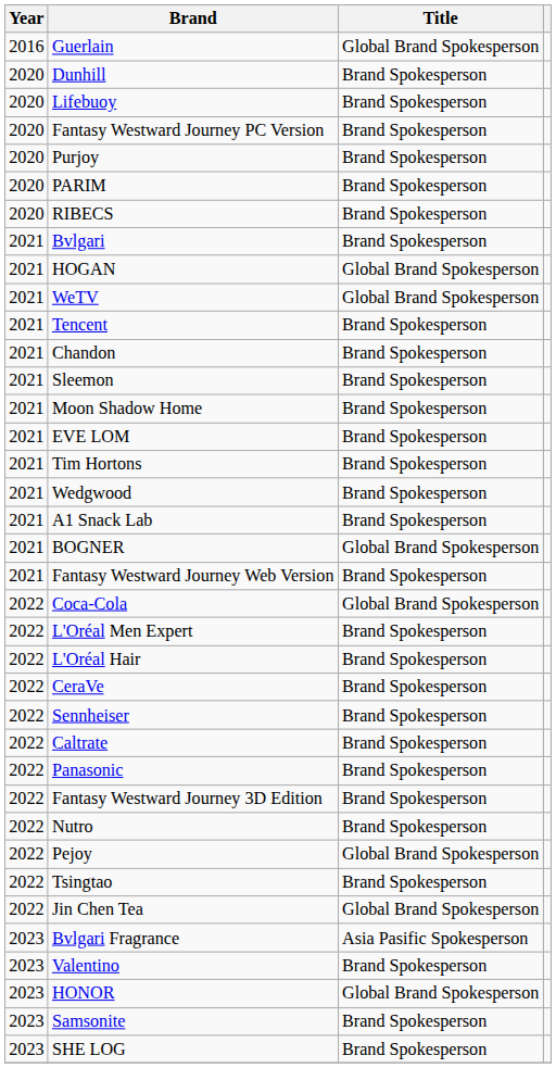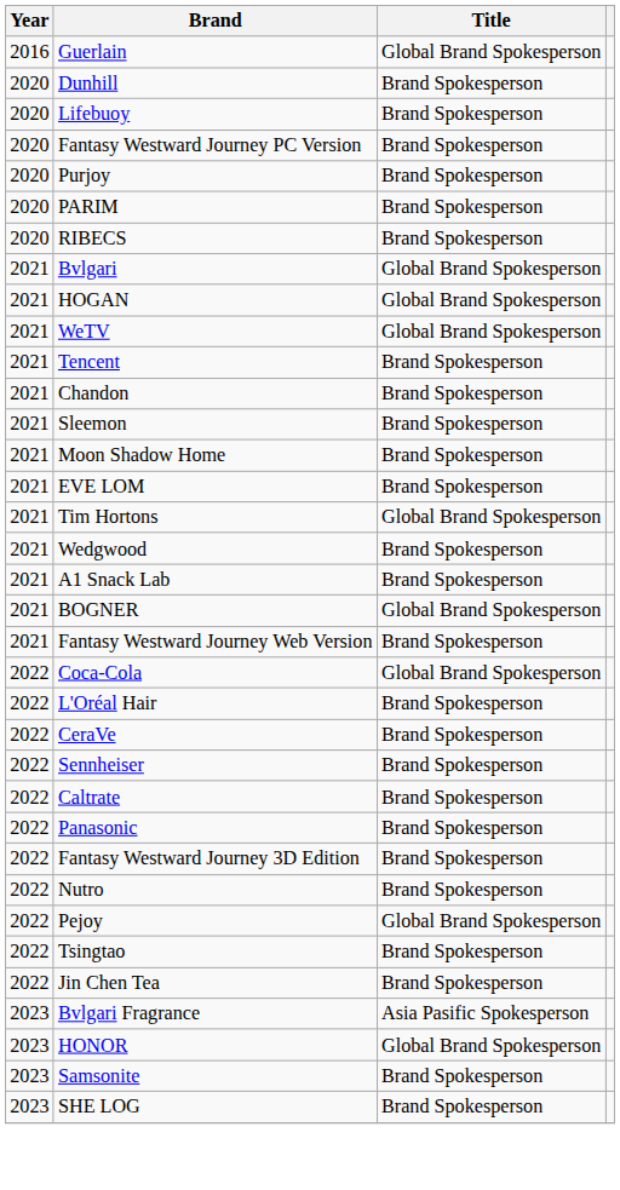Bvlgari | Title: Brand Spokesperson -> Global Brand Spokesperson
Tim Hortons | Title: Brand Spokesperson -> Global Brand Spokesperson
- row: 2022 | L'Oréal Men Expert | Brand Spokesperson
Jin Chen Tea | Title: Global Brand Spokesperson -> Brand Spokesperson
- row: 2023 | Valentino | Brand Spokesperson
